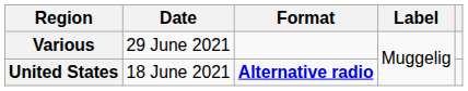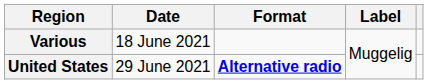Various | Date: 29 June 2021 -> 18 June 2021
United States | Date: 18 June 2021 -> 29 June 2021
